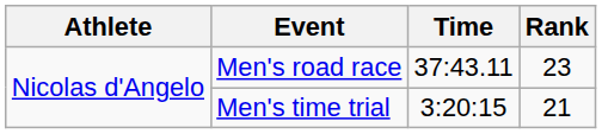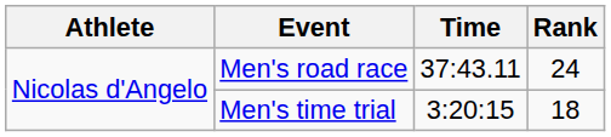Men's road race | Rank: 23 -> 24
Men's time trial | Rank: 21 -> 18
